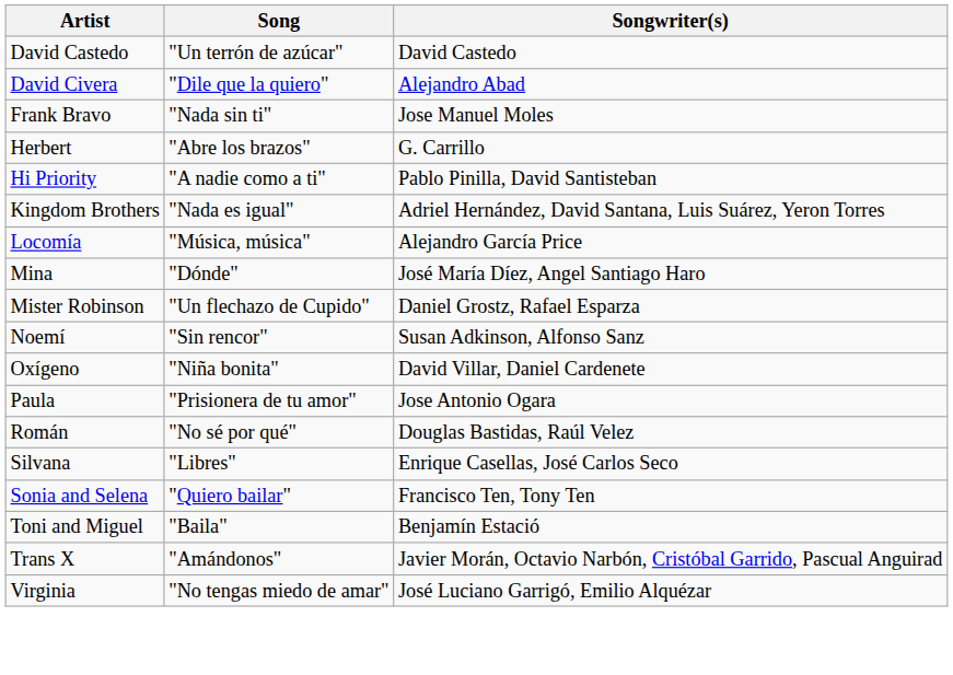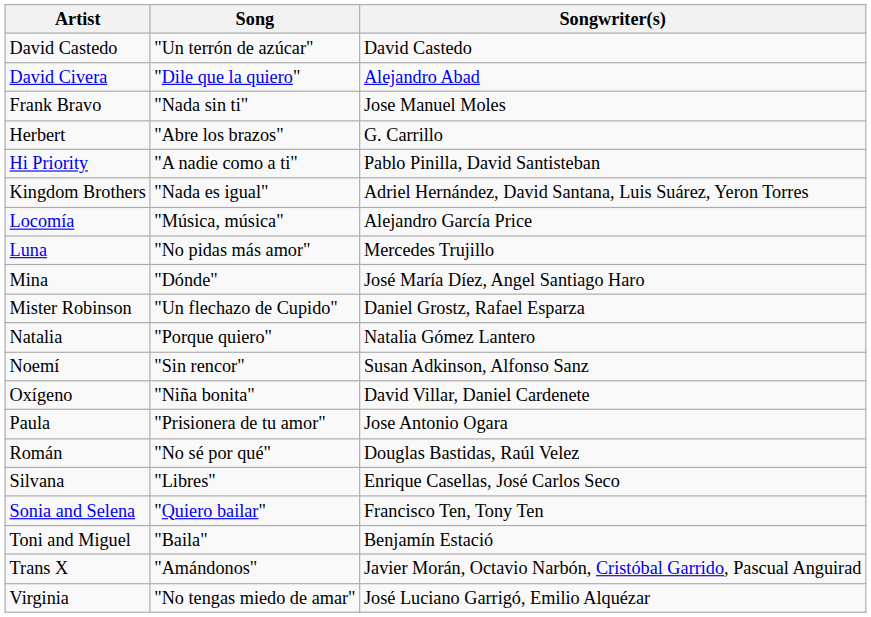+ row: Luna | "No pidas más amor" | Mercedes Trujillo
+ row: Natalia | "Porque quiero" | Natalia Gómez Lantero
